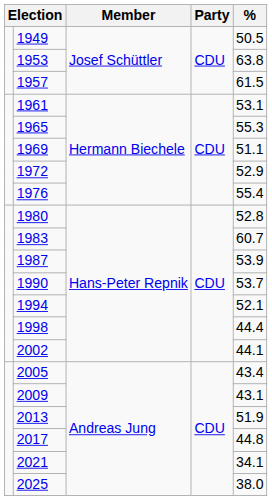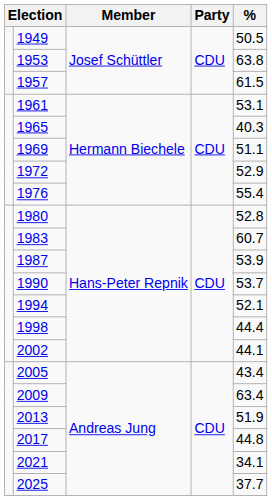1965 | %: 55.3 -> 40.3
2009 | %: 43.1 -> 63.4
2025 | %: 38.0 -> 37.7
